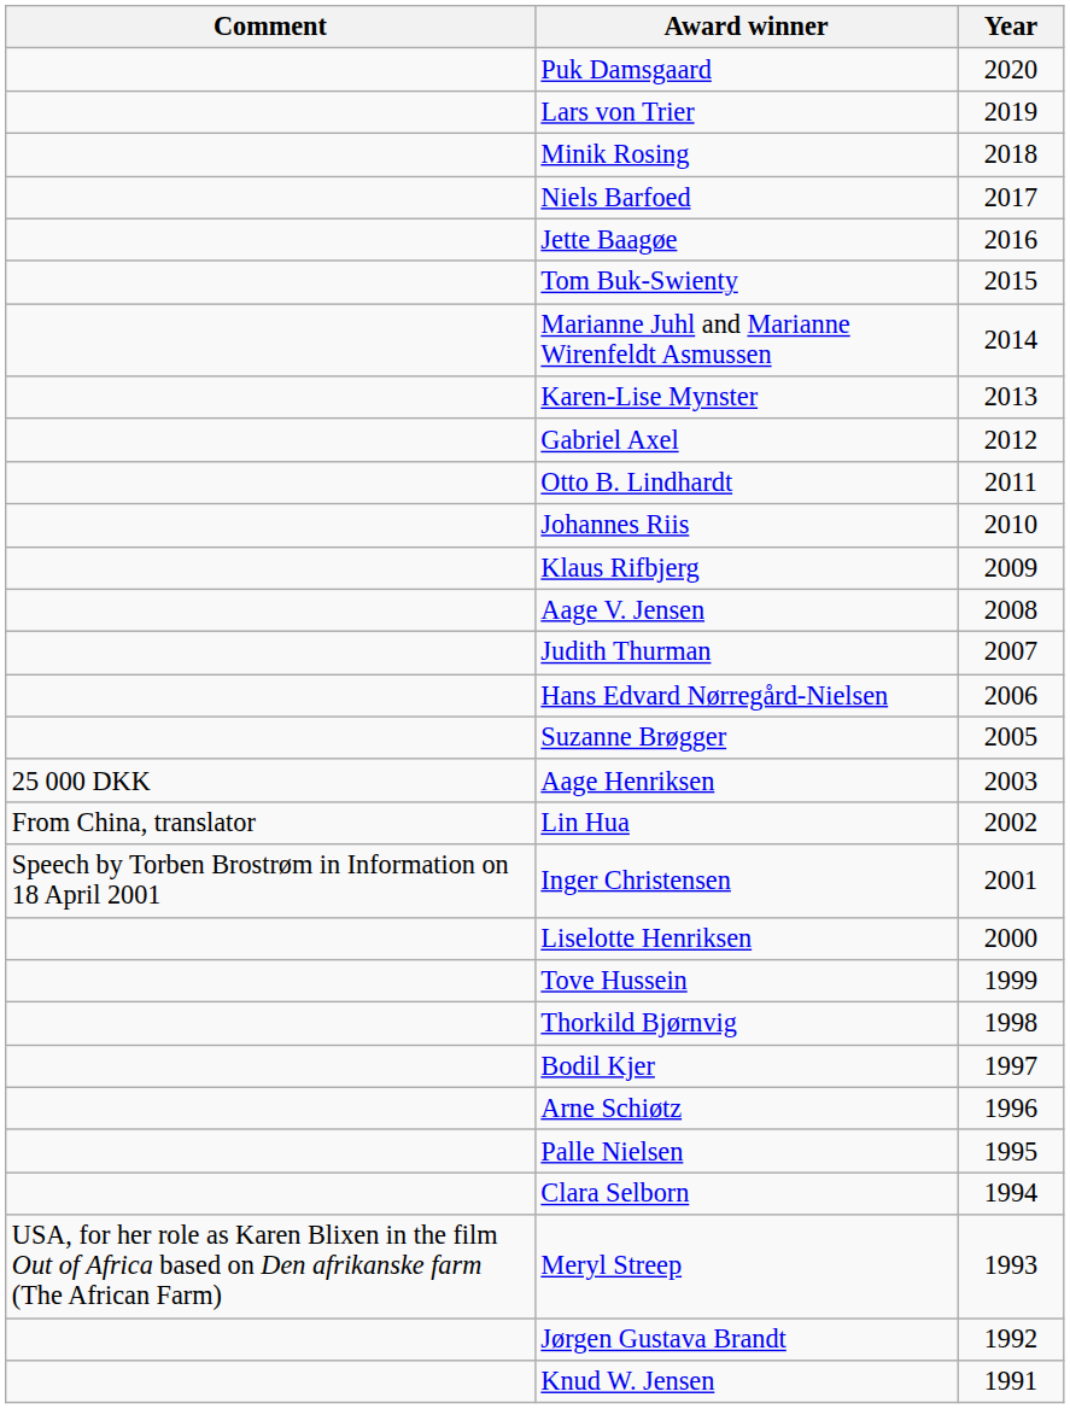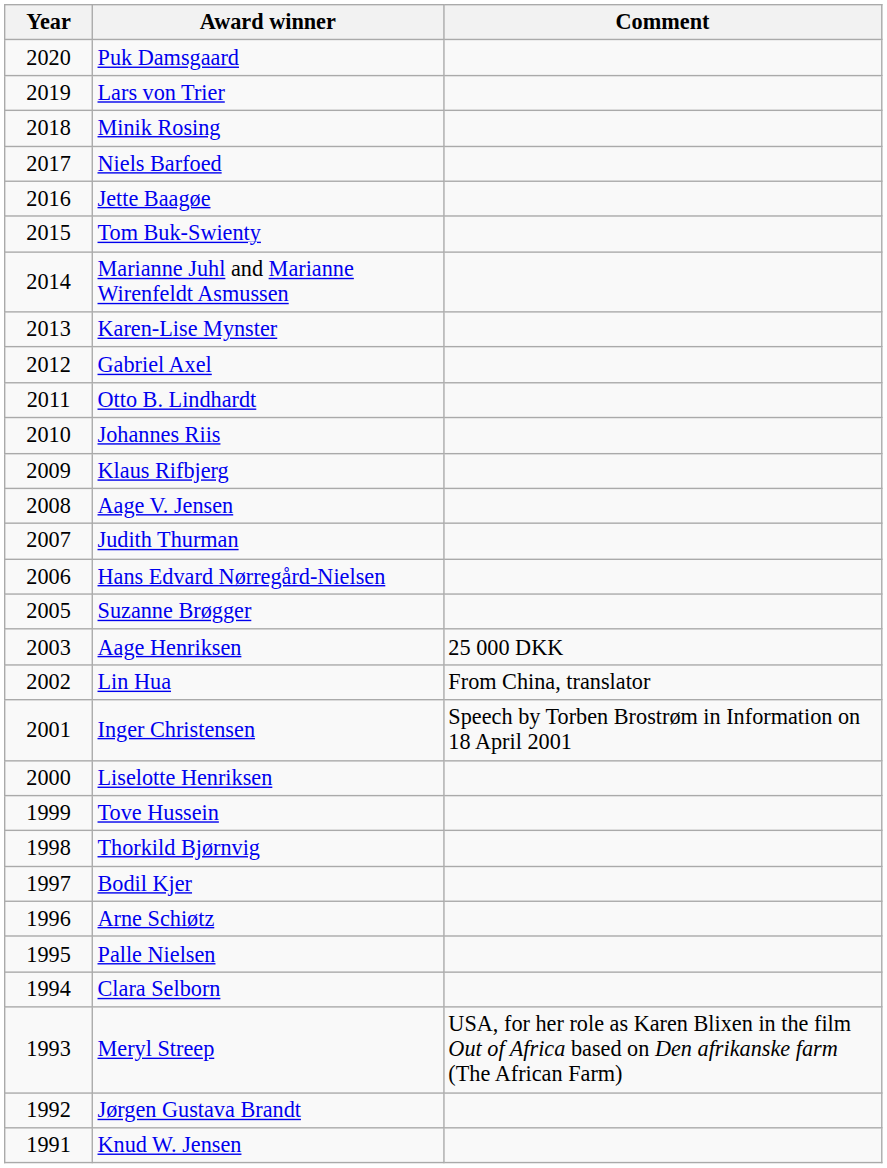columns swapped: Year <-> Comment
